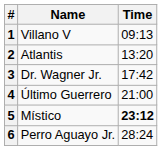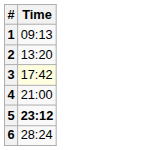- column: Name | Villano V | Atlantis | Dr. Wagner Jr. | Último Guerrero | Místico | Perro Aguayo Jr.
3 | Time: no background -> lightyellow background
